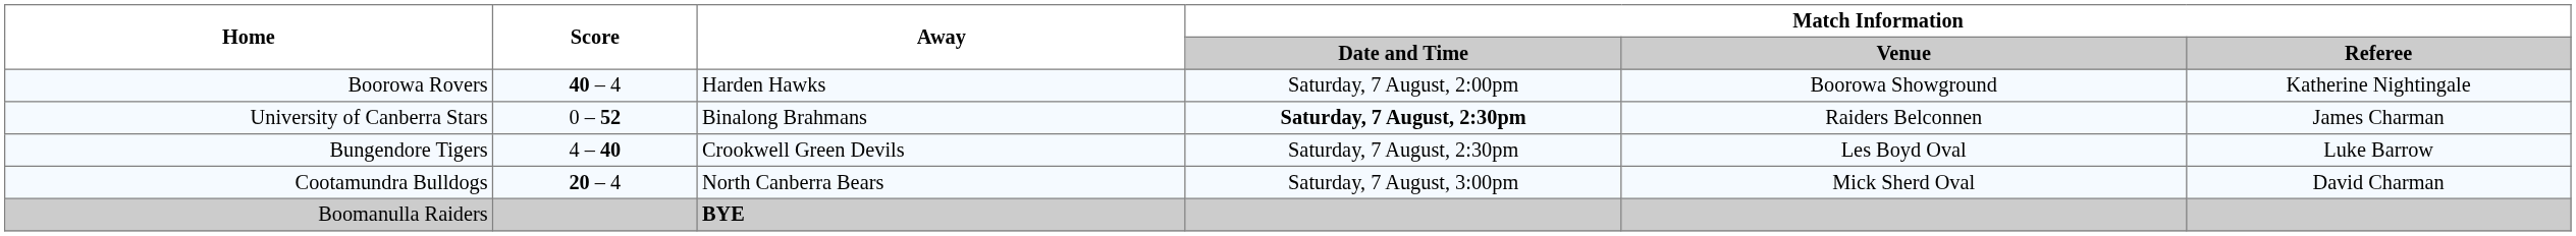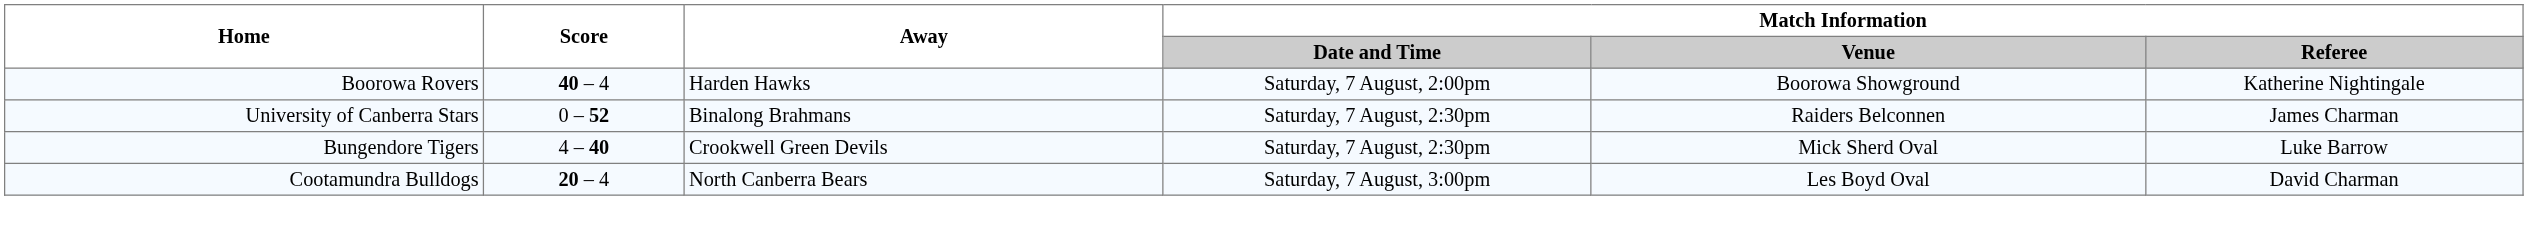University of Canberra Stars | Match Information / Date and Time: bold -> normal
Bungendore Tigers | Match Information / Venue: Les Boyd Oval -> Mick Sherd Oval
Cootamundra Bulldogs | Match Information / Venue: Mick Sherd Oval -> Les Boyd Oval
- row: Boomanulla Raiders | BYE
